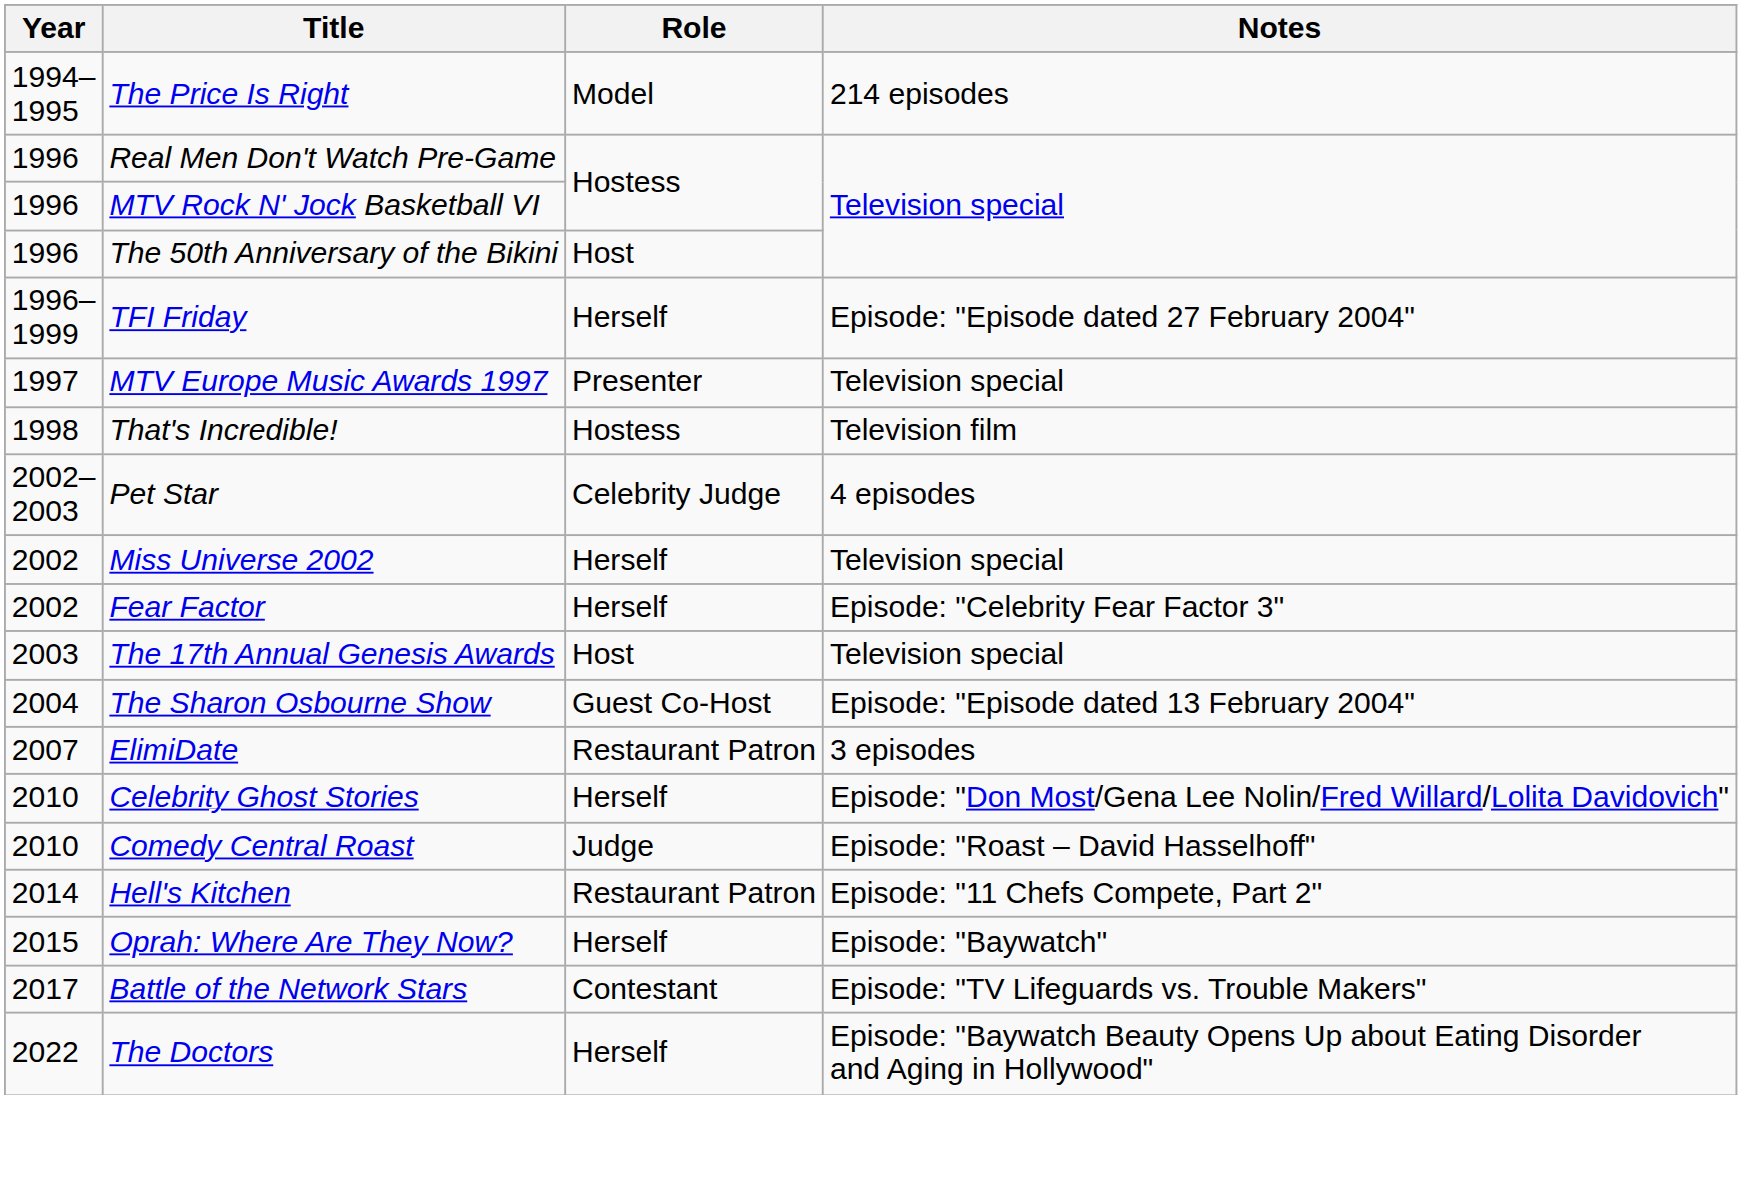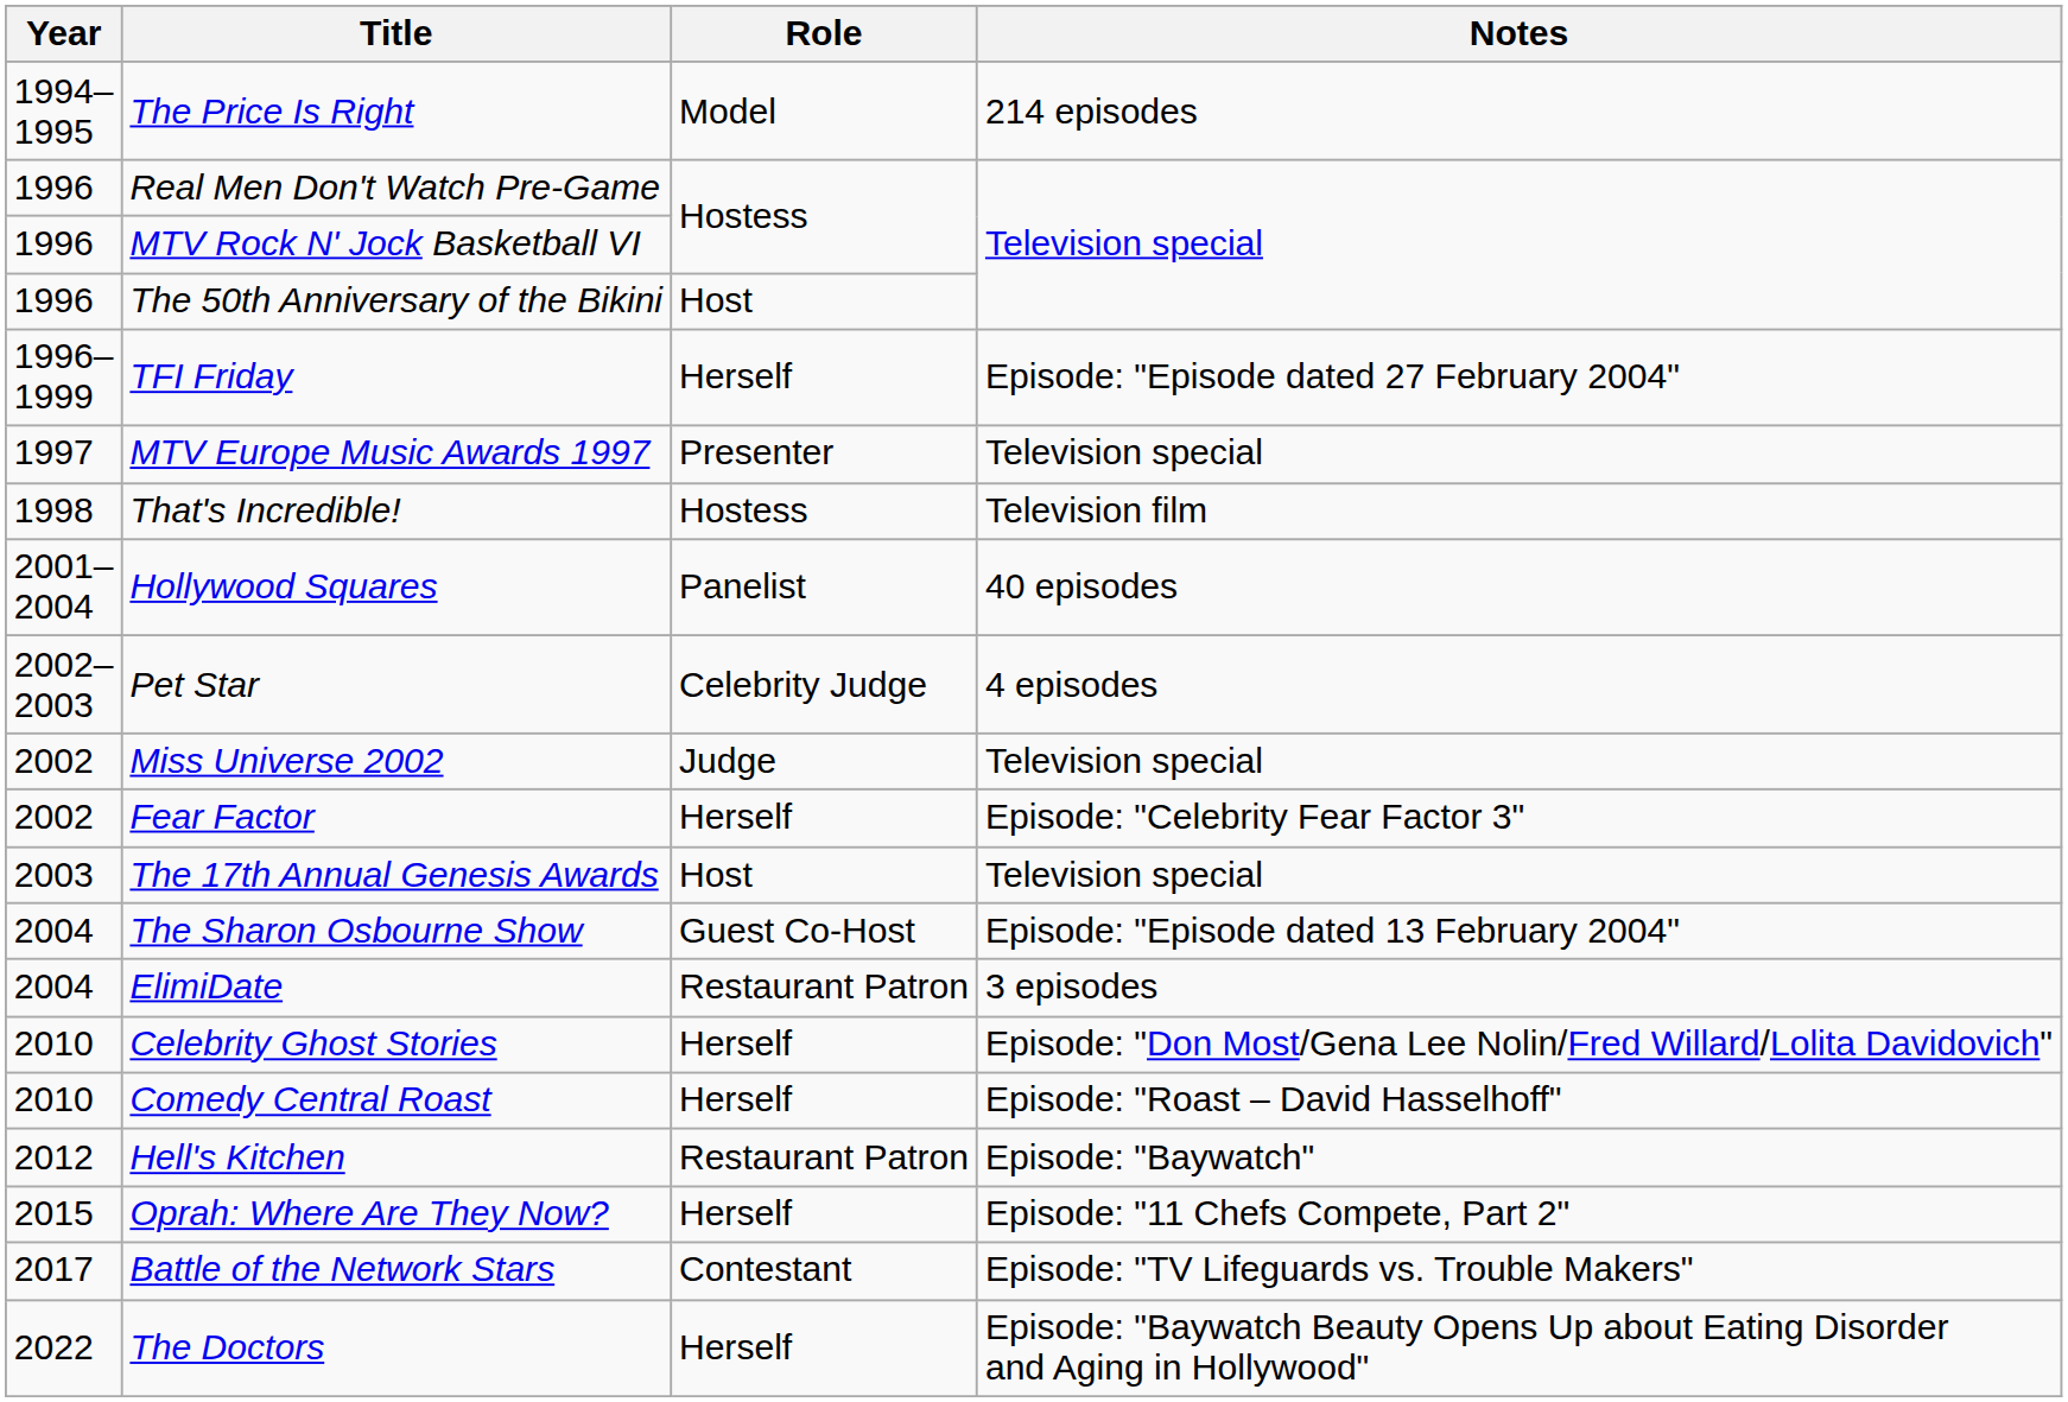+ row: 2001– 2004 | Hollywood Squares | Panelist | 40 episodes
Miss Universe 2002 | Role: Herself -> Judge
ElimiDate | Year: 2007 -> 2004
Comedy Central Roast | Role: Judge -> Herself
Hell's Kitchen | Year: 2014 -> 2012
Hell's Kitchen | Notes: Episode: "11 Chefs Compete, Part 2" -> Episode: "Baywatch"
Oprah: Where Are They Now? | Notes: Episode: "Baywatch" -> Episode: "11 Chefs Compete, Part 2"
